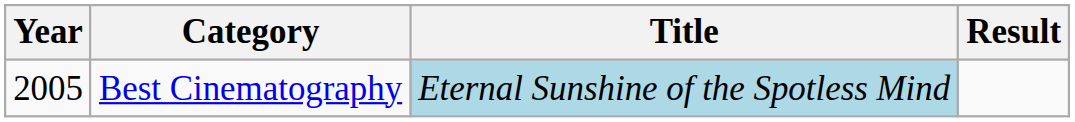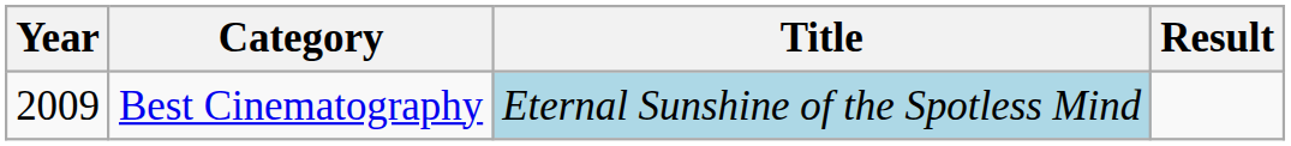Best Cinematography | Year: 2005 -> 2009
